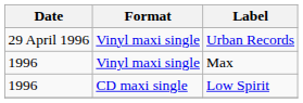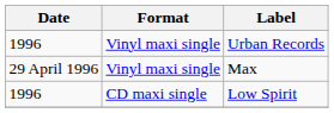Urban Records | Date: 29 April 1996 -> 1996
Max | Date: 1996 -> 29 April 1996
